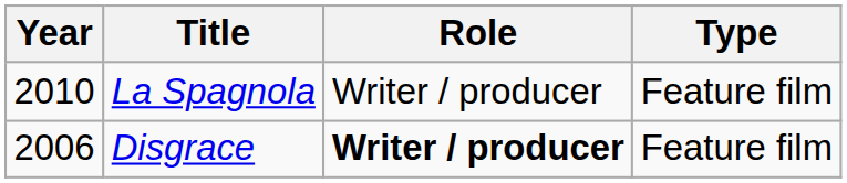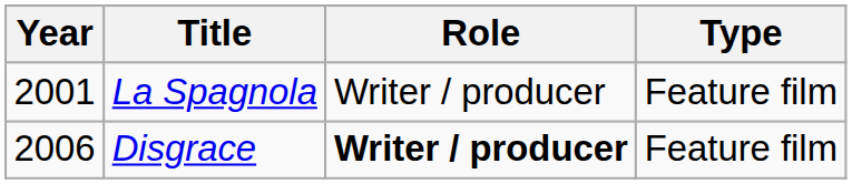La Spagnola | Year: 2010 -> 2001
